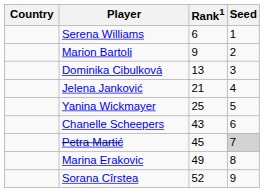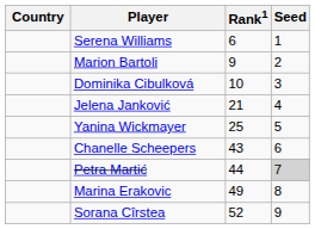Dominika Cibulková | Rank1: 13 -> 10
Petra Martić | Rank1: 45 -> 44
